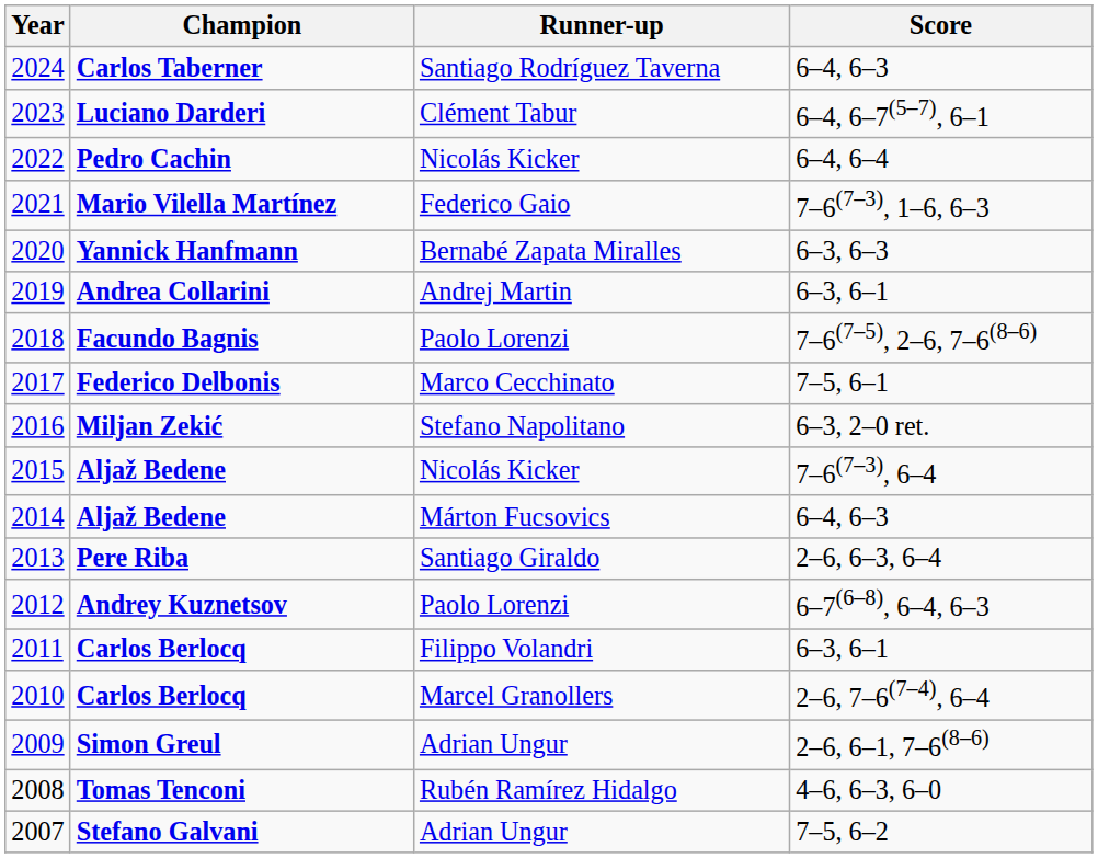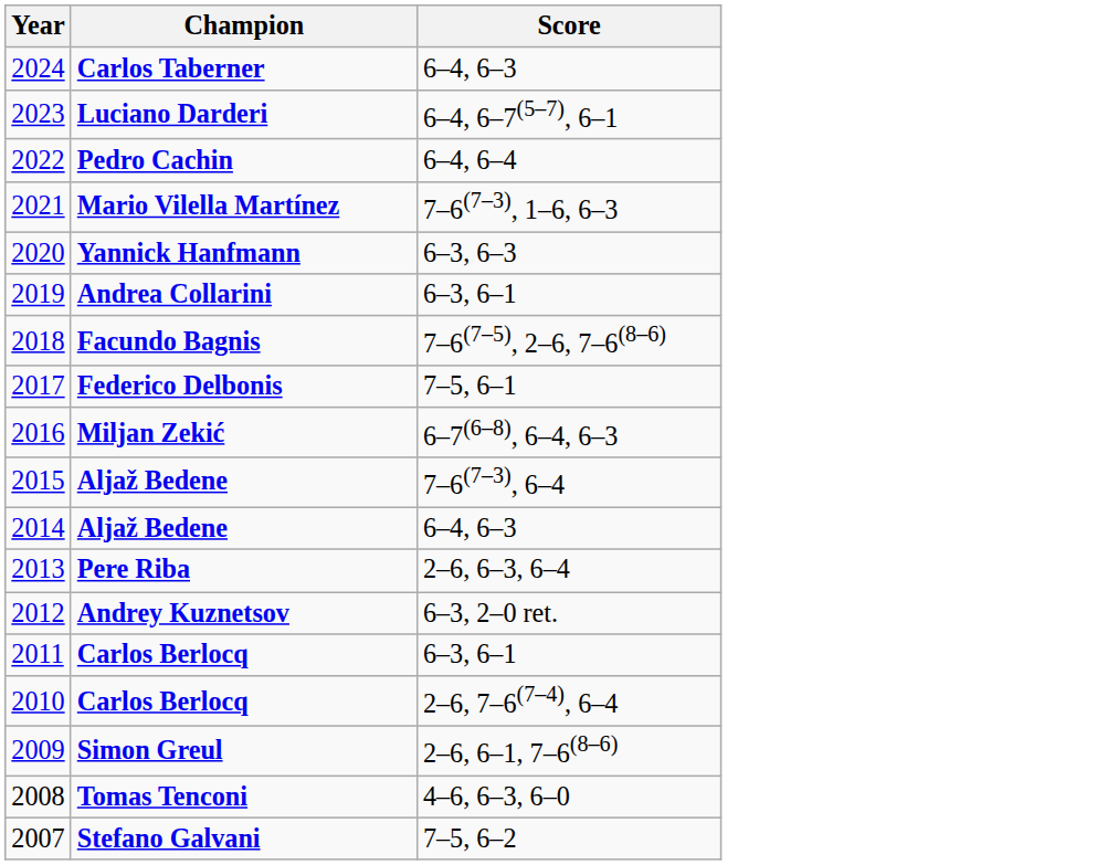- column: Runner-up | Santiago Rodríguez Taverna | Clément Tabur | Nicolás Kicker | Federico Gaio | Bernabé Zapata Miralles | Andrej Martin | Paolo Lorenzi | Marco Cecchinato | Stefano Napolitano | Nicolás Kicker | Márton Fucsovics | Santiago Giraldo | Paolo Lorenzi | Filippo Volandri | Marcel Granollers | Adrian Ungur | Rubén Ramírez Hidalgo | Adrian Ungur
2016 | Score: 6–3, 2–0 ret. -> 6–7(6–8), 6–4, 6–3
2012 | Score: 6–7(6–8), 6–4, 6–3 -> 6–3, 2–0 ret.
